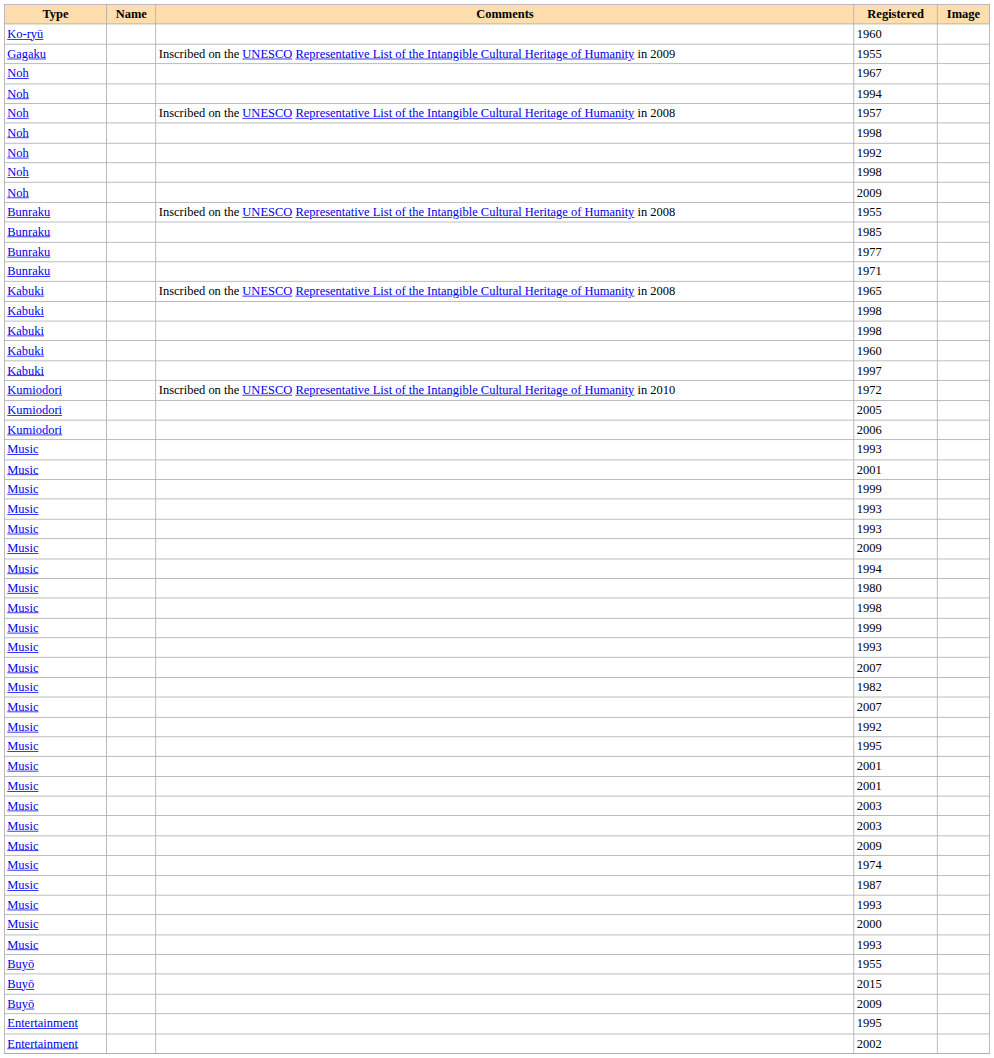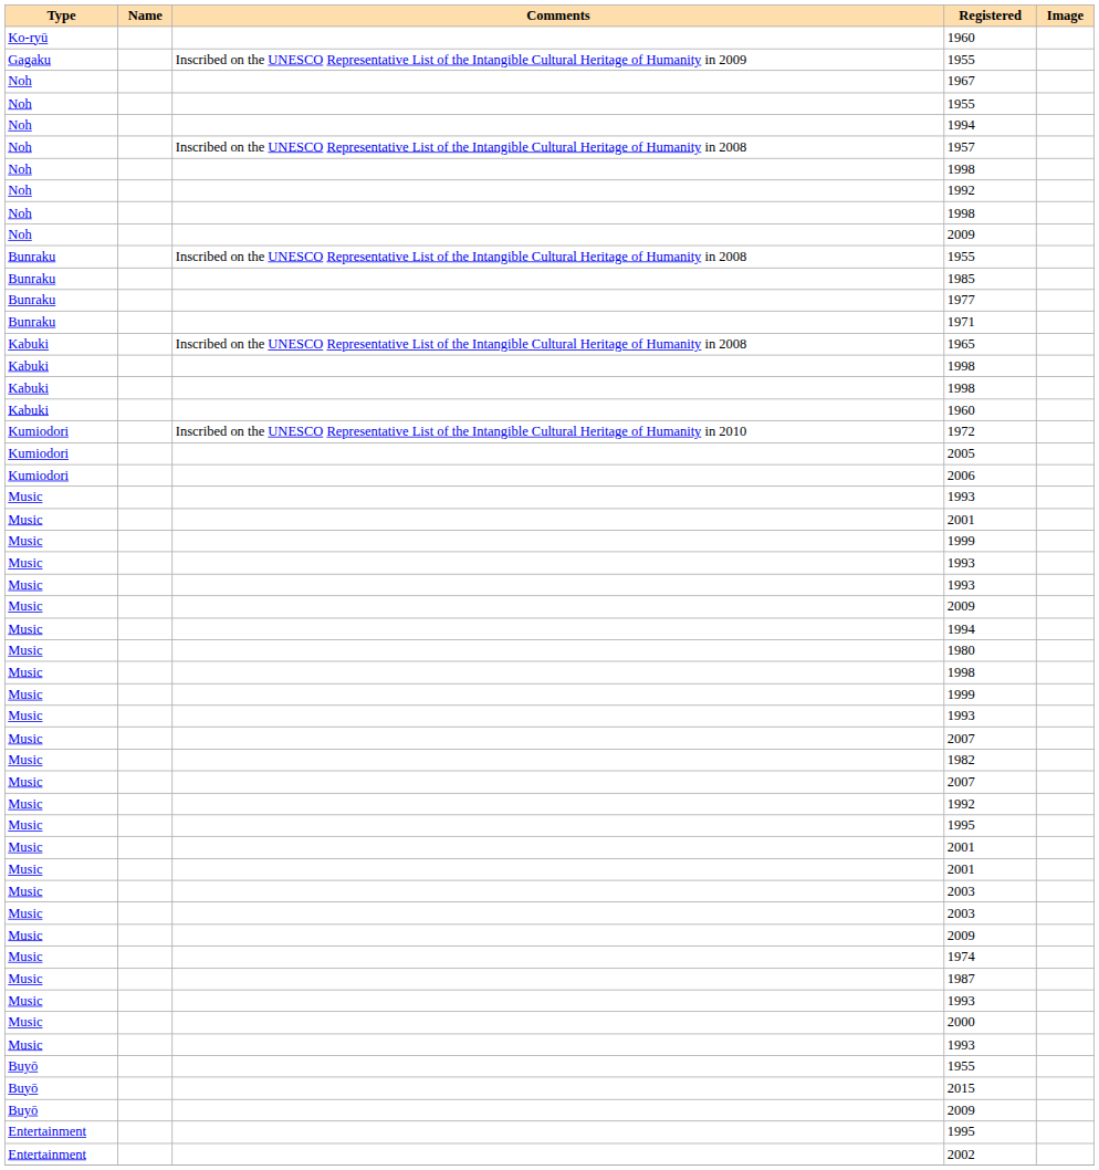+ row: Noh | 1955
- row: Kabuki | 1997
